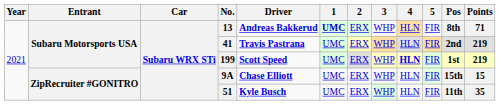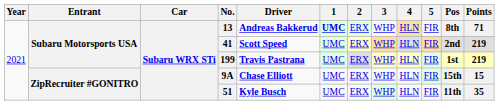41 | Driver: Travis Pastrana -> Scott Speed
199 | Driver: Scott Speed -> Travis Pastrana
199 | 4: bold -> normal
